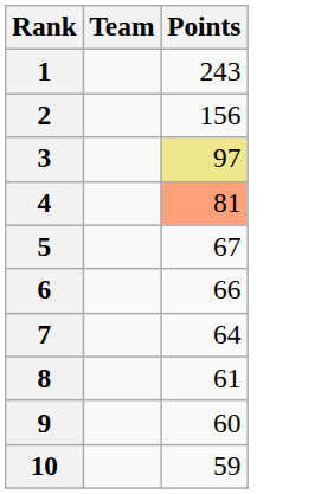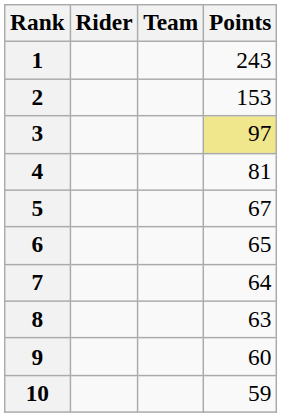+ column: Rider
2 | Points: 156 -> 153
4 | Points: lightsalmon background -> no background
6 | Points: 66 -> 65
8 | Points: 61 -> 63
